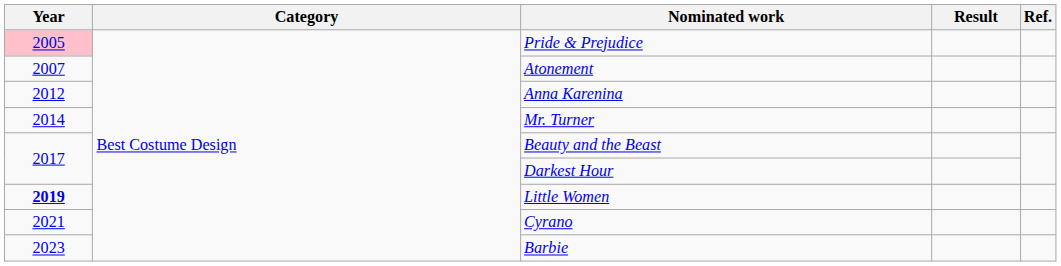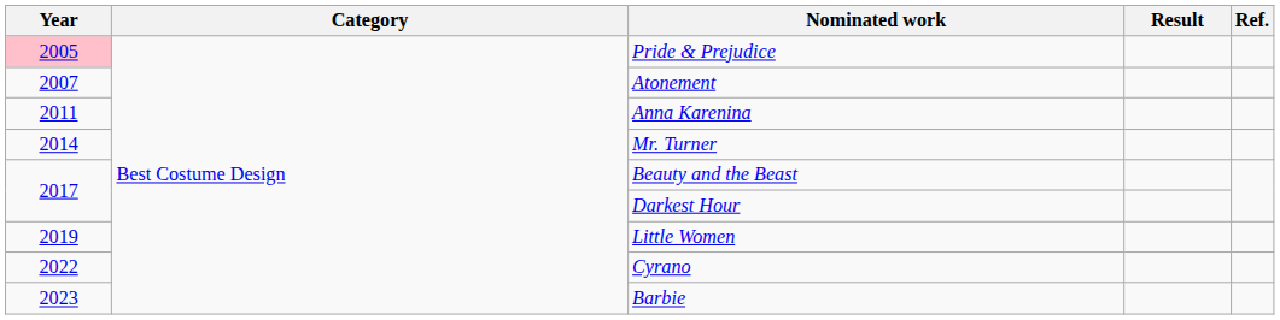Anna Karenina | Year: 2012 -> 2011
Little Women | Year: bold -> normal
Cyrano | Year: 2021 -> 2022
